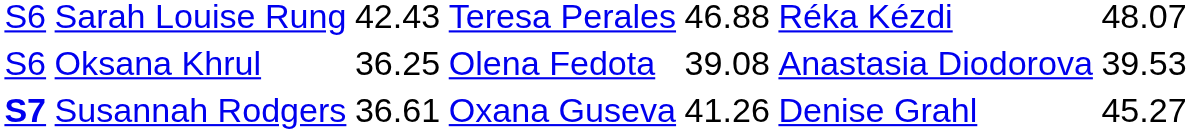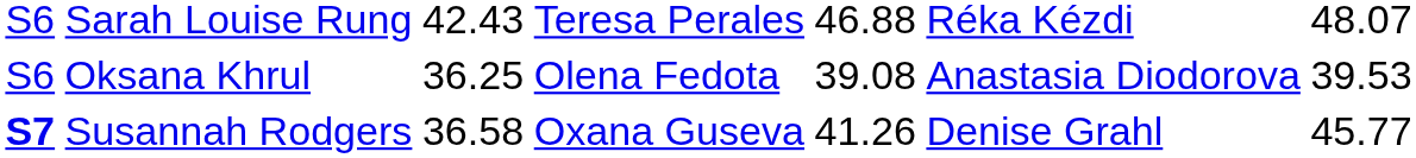Susannah Rodgers | column 3: 36.61 -> 36.58
Susannah Rodgers | column 7: 45.27 -> 45.77
